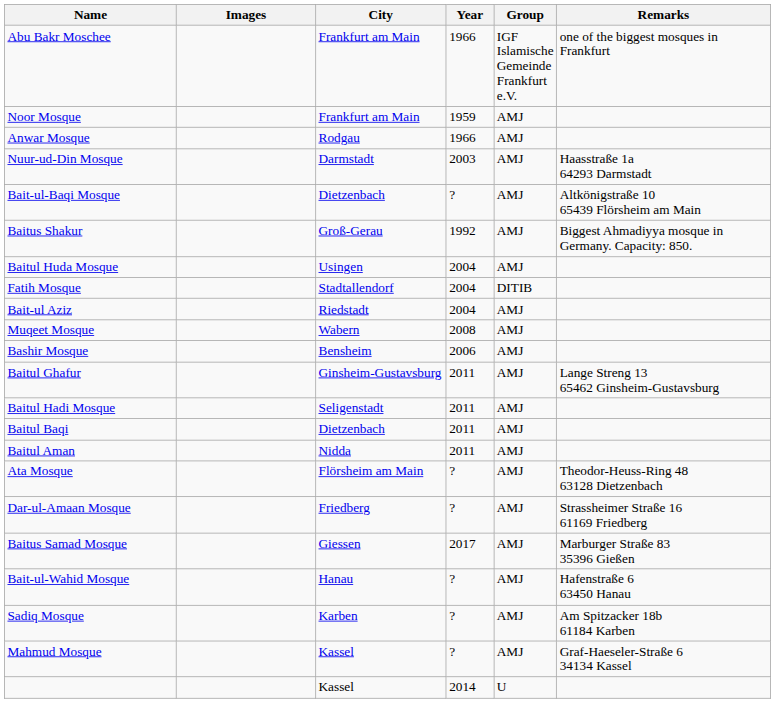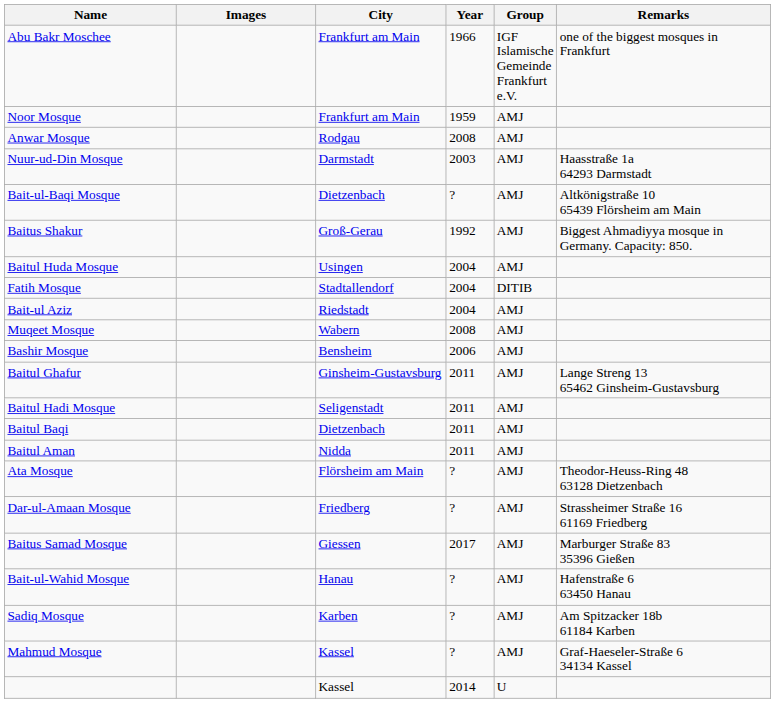Anwar Mosque | Year: 1966 -> 2008
